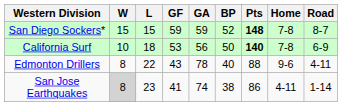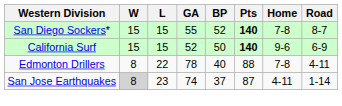- column: GF | 59 | 53 | 43 | 41
San Diego Sockers* | GA: 59 -> 55
San Diego Sockers* | Pts: 148 -> 140
California Surf | W: 10 -> 15
California Surf | L: 18 -> 15
California Surf | GA: 56 -> 52
California Surf | Home: 7-8 -> 9-6
Edmonton Drillers | Home: 9-6 -> 7-8
San Jose Earthquakes | BP: 38 -> 37
San Jose Earthquakes | Pts: 86 -> 87
